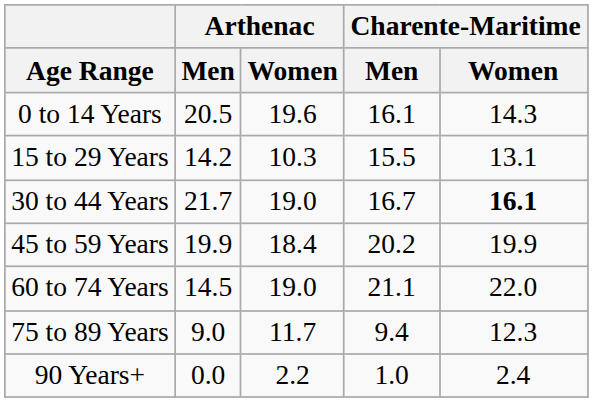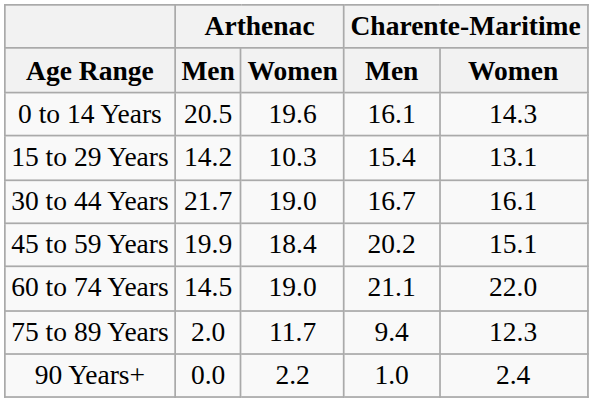15 to 29 Years | Charente-Maritime / Men: 15.5 -> 15.4
30 to 44 Years | Charente-Maritime / Women: bold -> normal
45 to 59 Years | Charente-Maritime / Women: 19.9 -> 15.1
75 to 89 Years | Arthenac / Men: 9.0 -> 2.0
